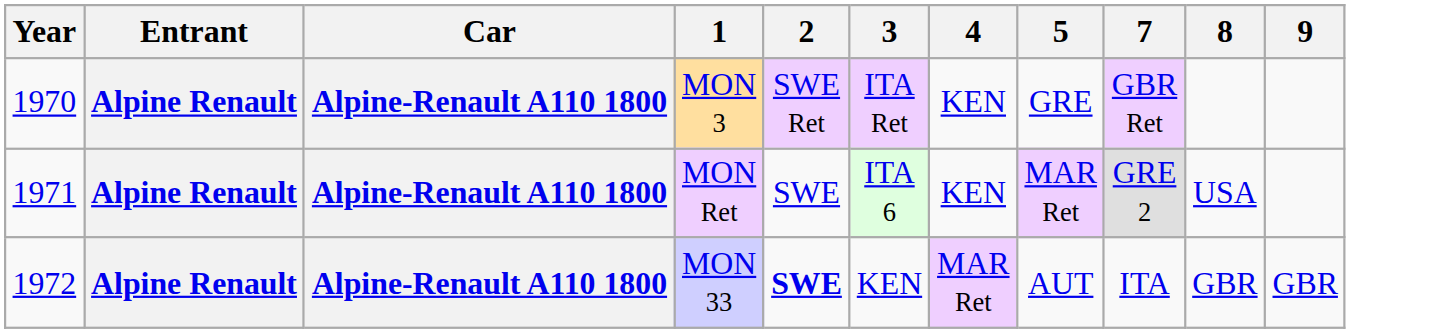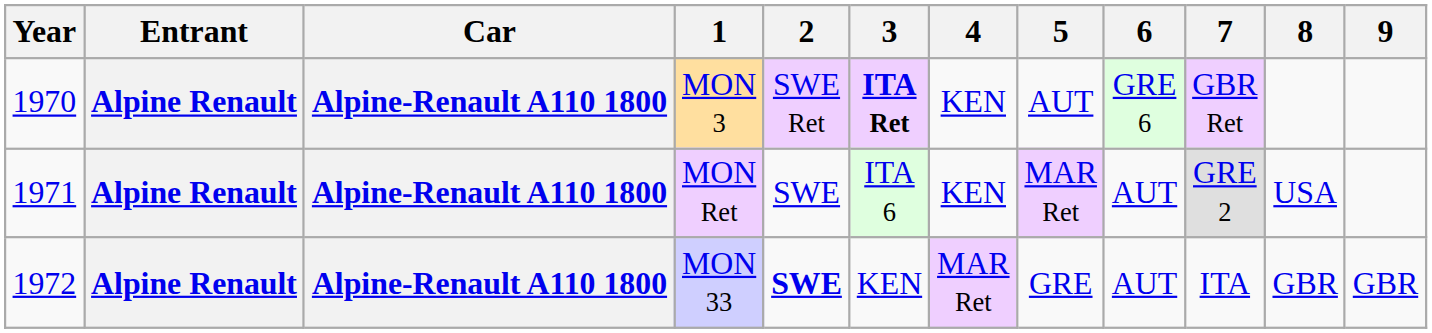+ column: 6 | GRE 6 | AUT | AUT
MON 3 | 3: normal -> bold
MON 3 | 5: GRE -> AUT
MON 33 | 5: AUT -> GRE
